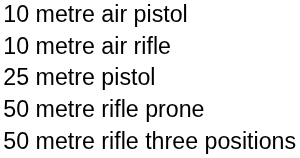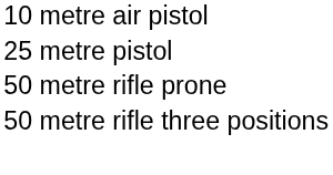- row: 10 metre air rifle
